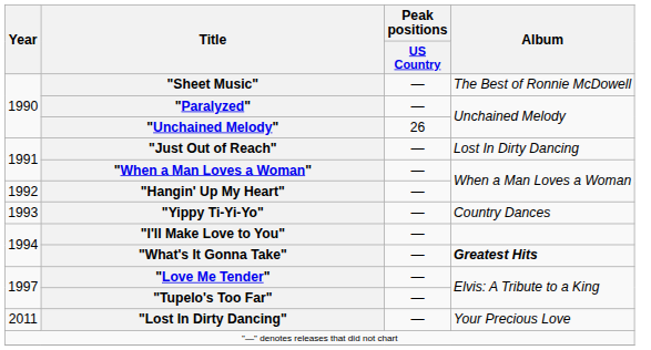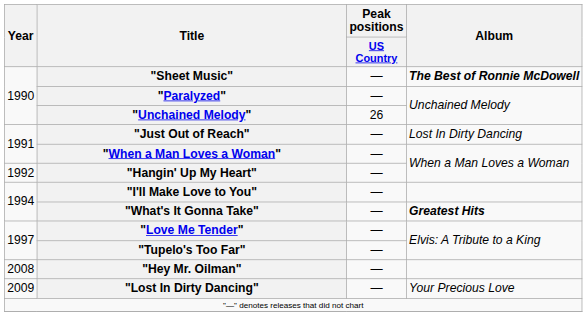"Sheet Music" | Album: normal -> bold
- row: 1993 | "Yippy Ti-Yi-Yo" | — | Country Dances
+ row: 2008 | "Hey Mr. Oilman" | —
"Lost In Dirty Dancing" | Year: 2011 -> 2009
